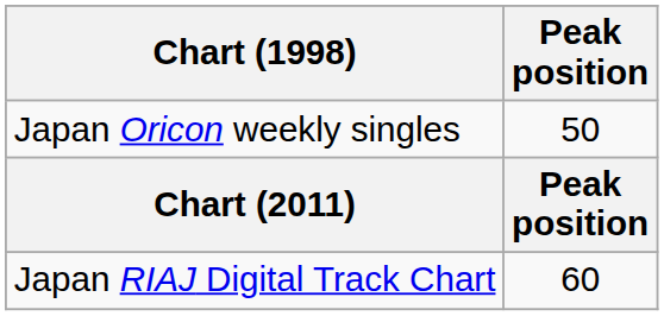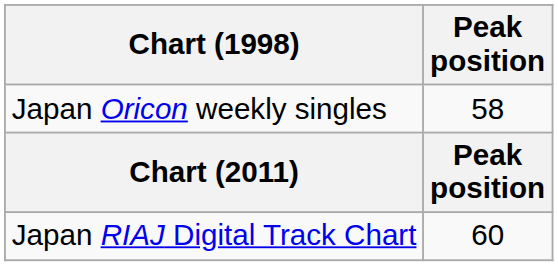Japan Oricon weekly singles | Peak position: 50 -> 58
